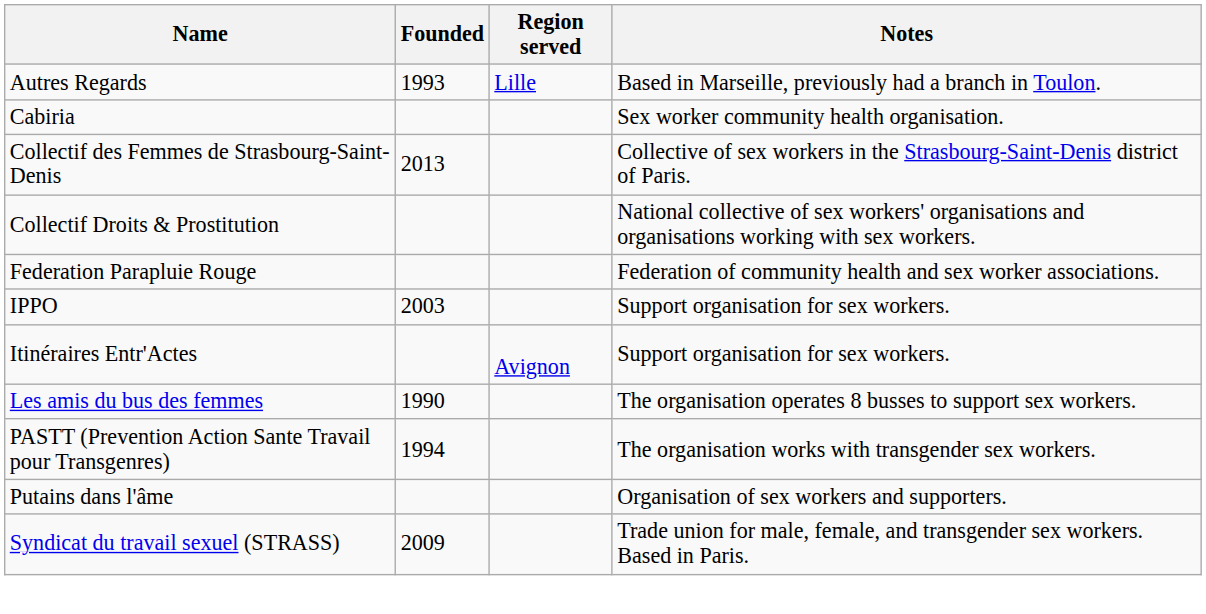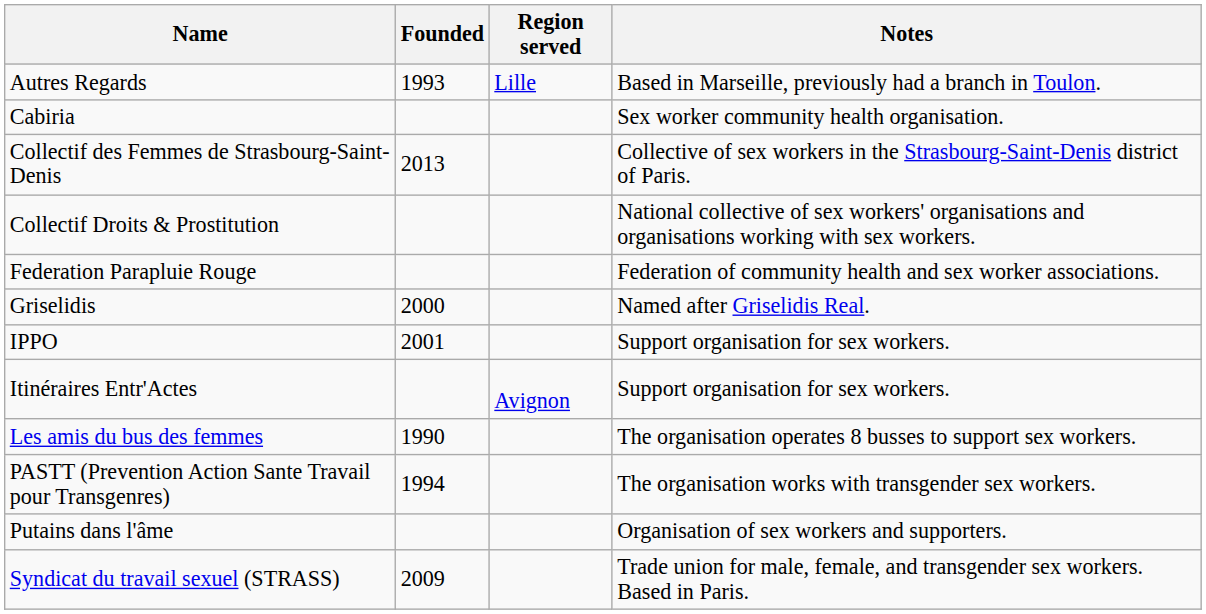+ row: Griselidis | 2000 | Named after Griselidis Real.
IPPO | Founded: 2003 -> 2001
